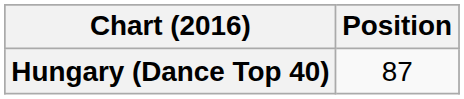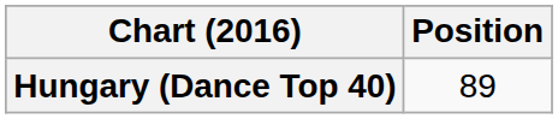Hungary (Dance Top 40) | Position: 87 -> 89
